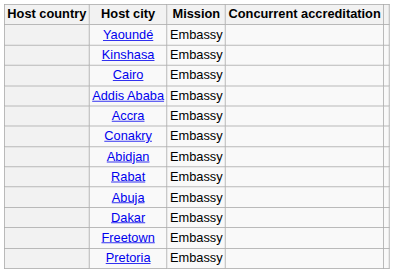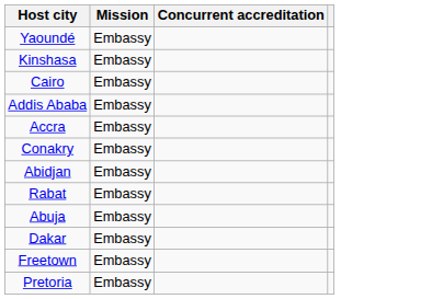- column: Host country
